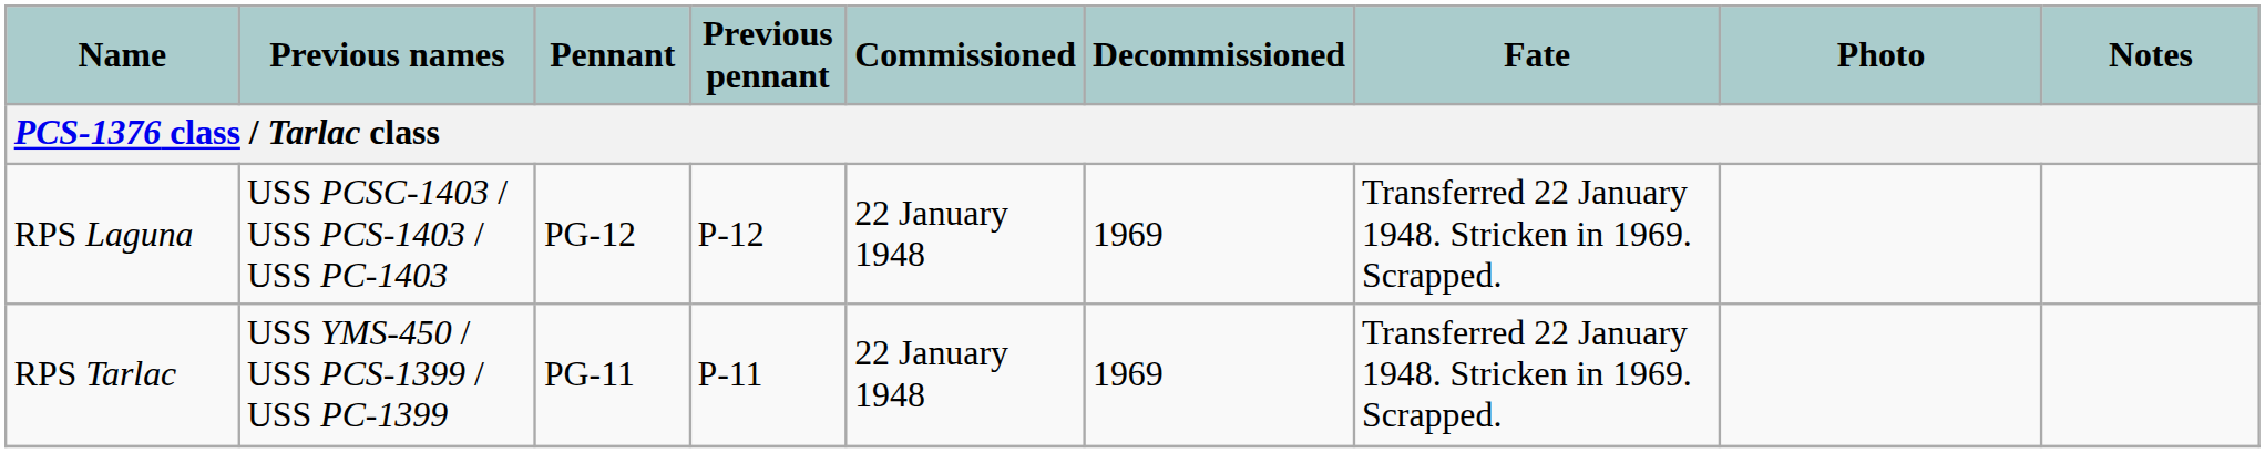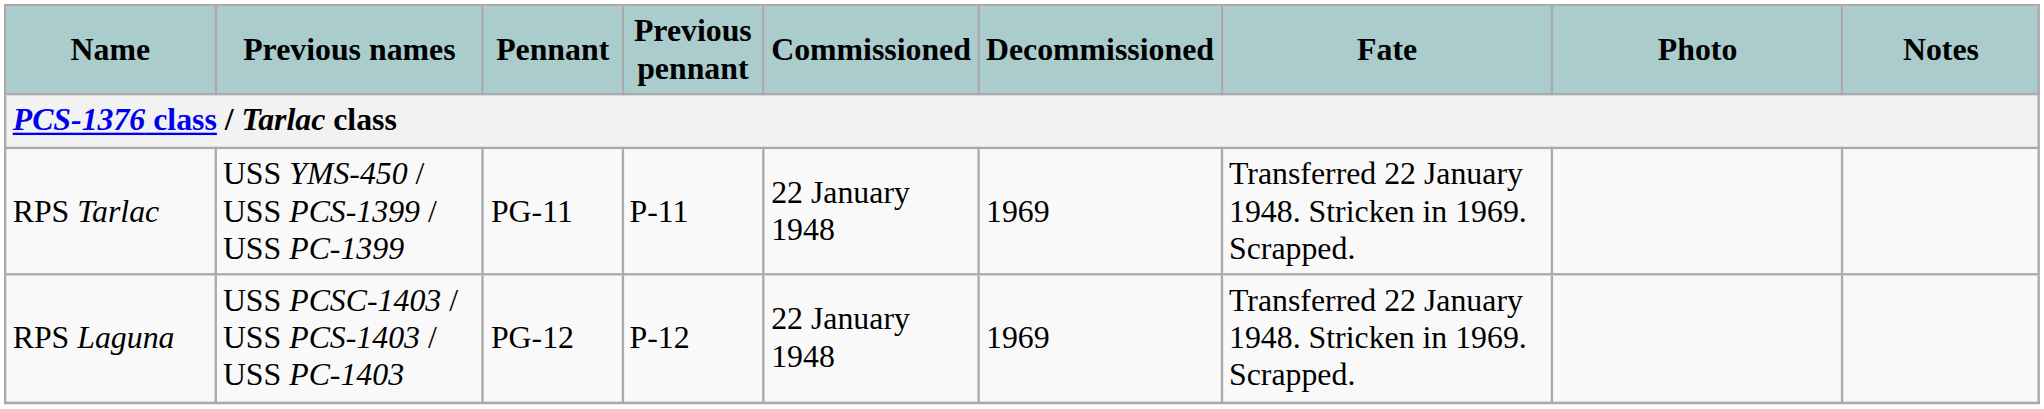rows swapped: RPS Tarlac <-> RPS Laguna
